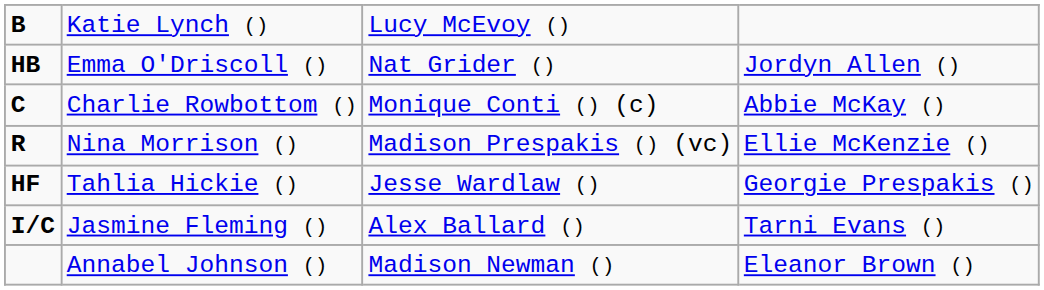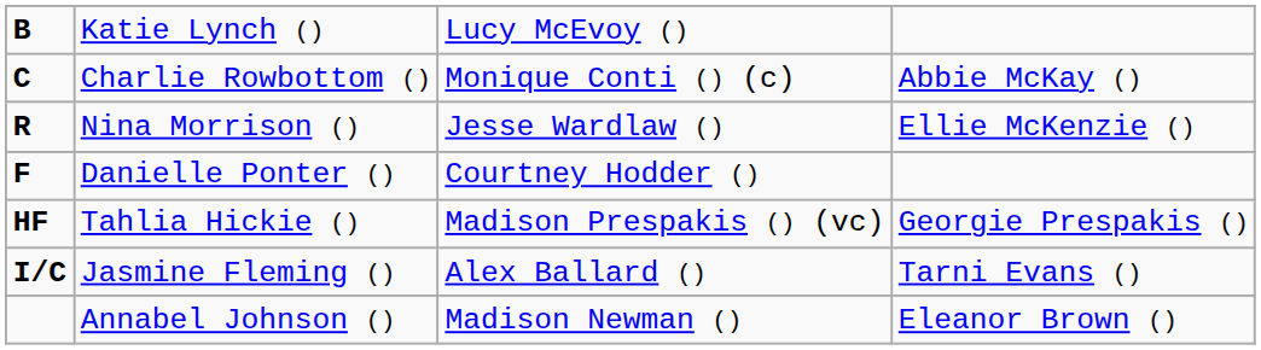- row: HB | Emma O'Driscoll () | Nat Grider () | Jordyn Allen ()
Nina Morrison () | column 3: Madison Prespakis () (vc) -> Jesse Wardlaw ()
+ row: F | Danielle Ponter () | Courtney Hodder ()
Tahlia Hickie () | column 3: Jesse Wardlaw () -> Madison Prespakis () (vc)
